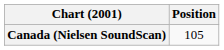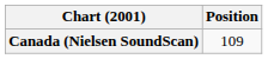Canada (Nielsen SoundScan) | Position: 105 -> 109
